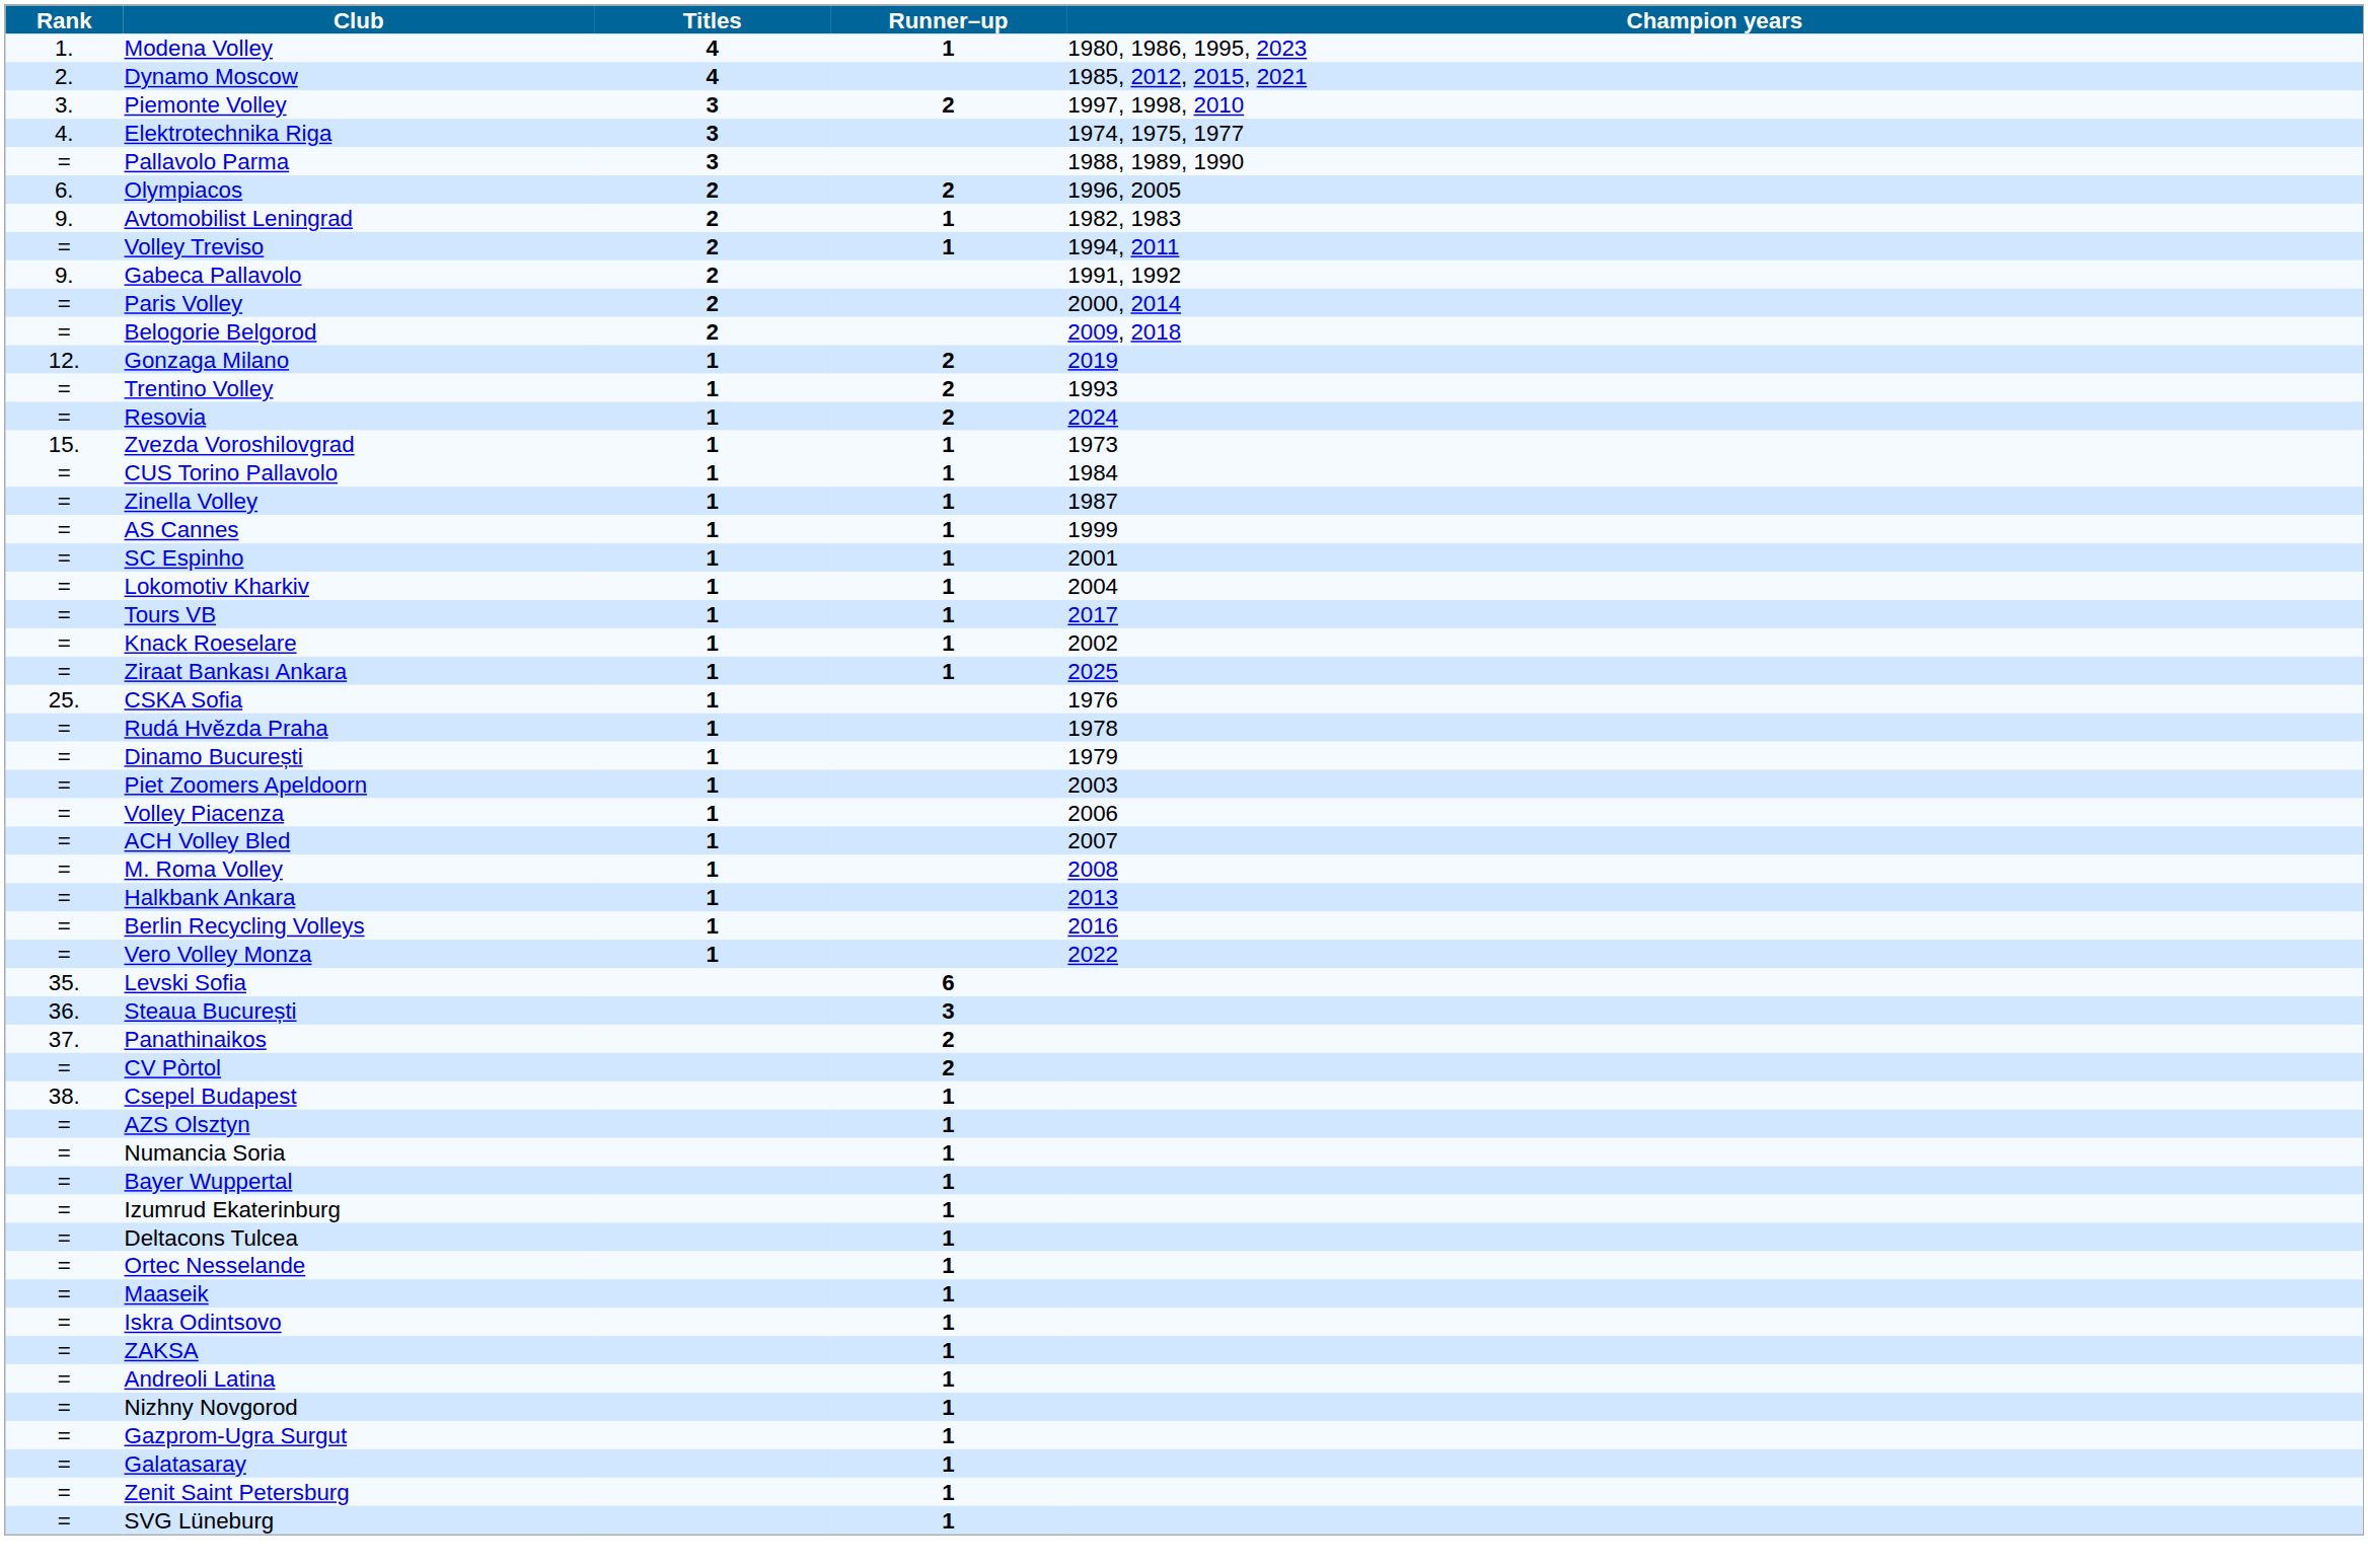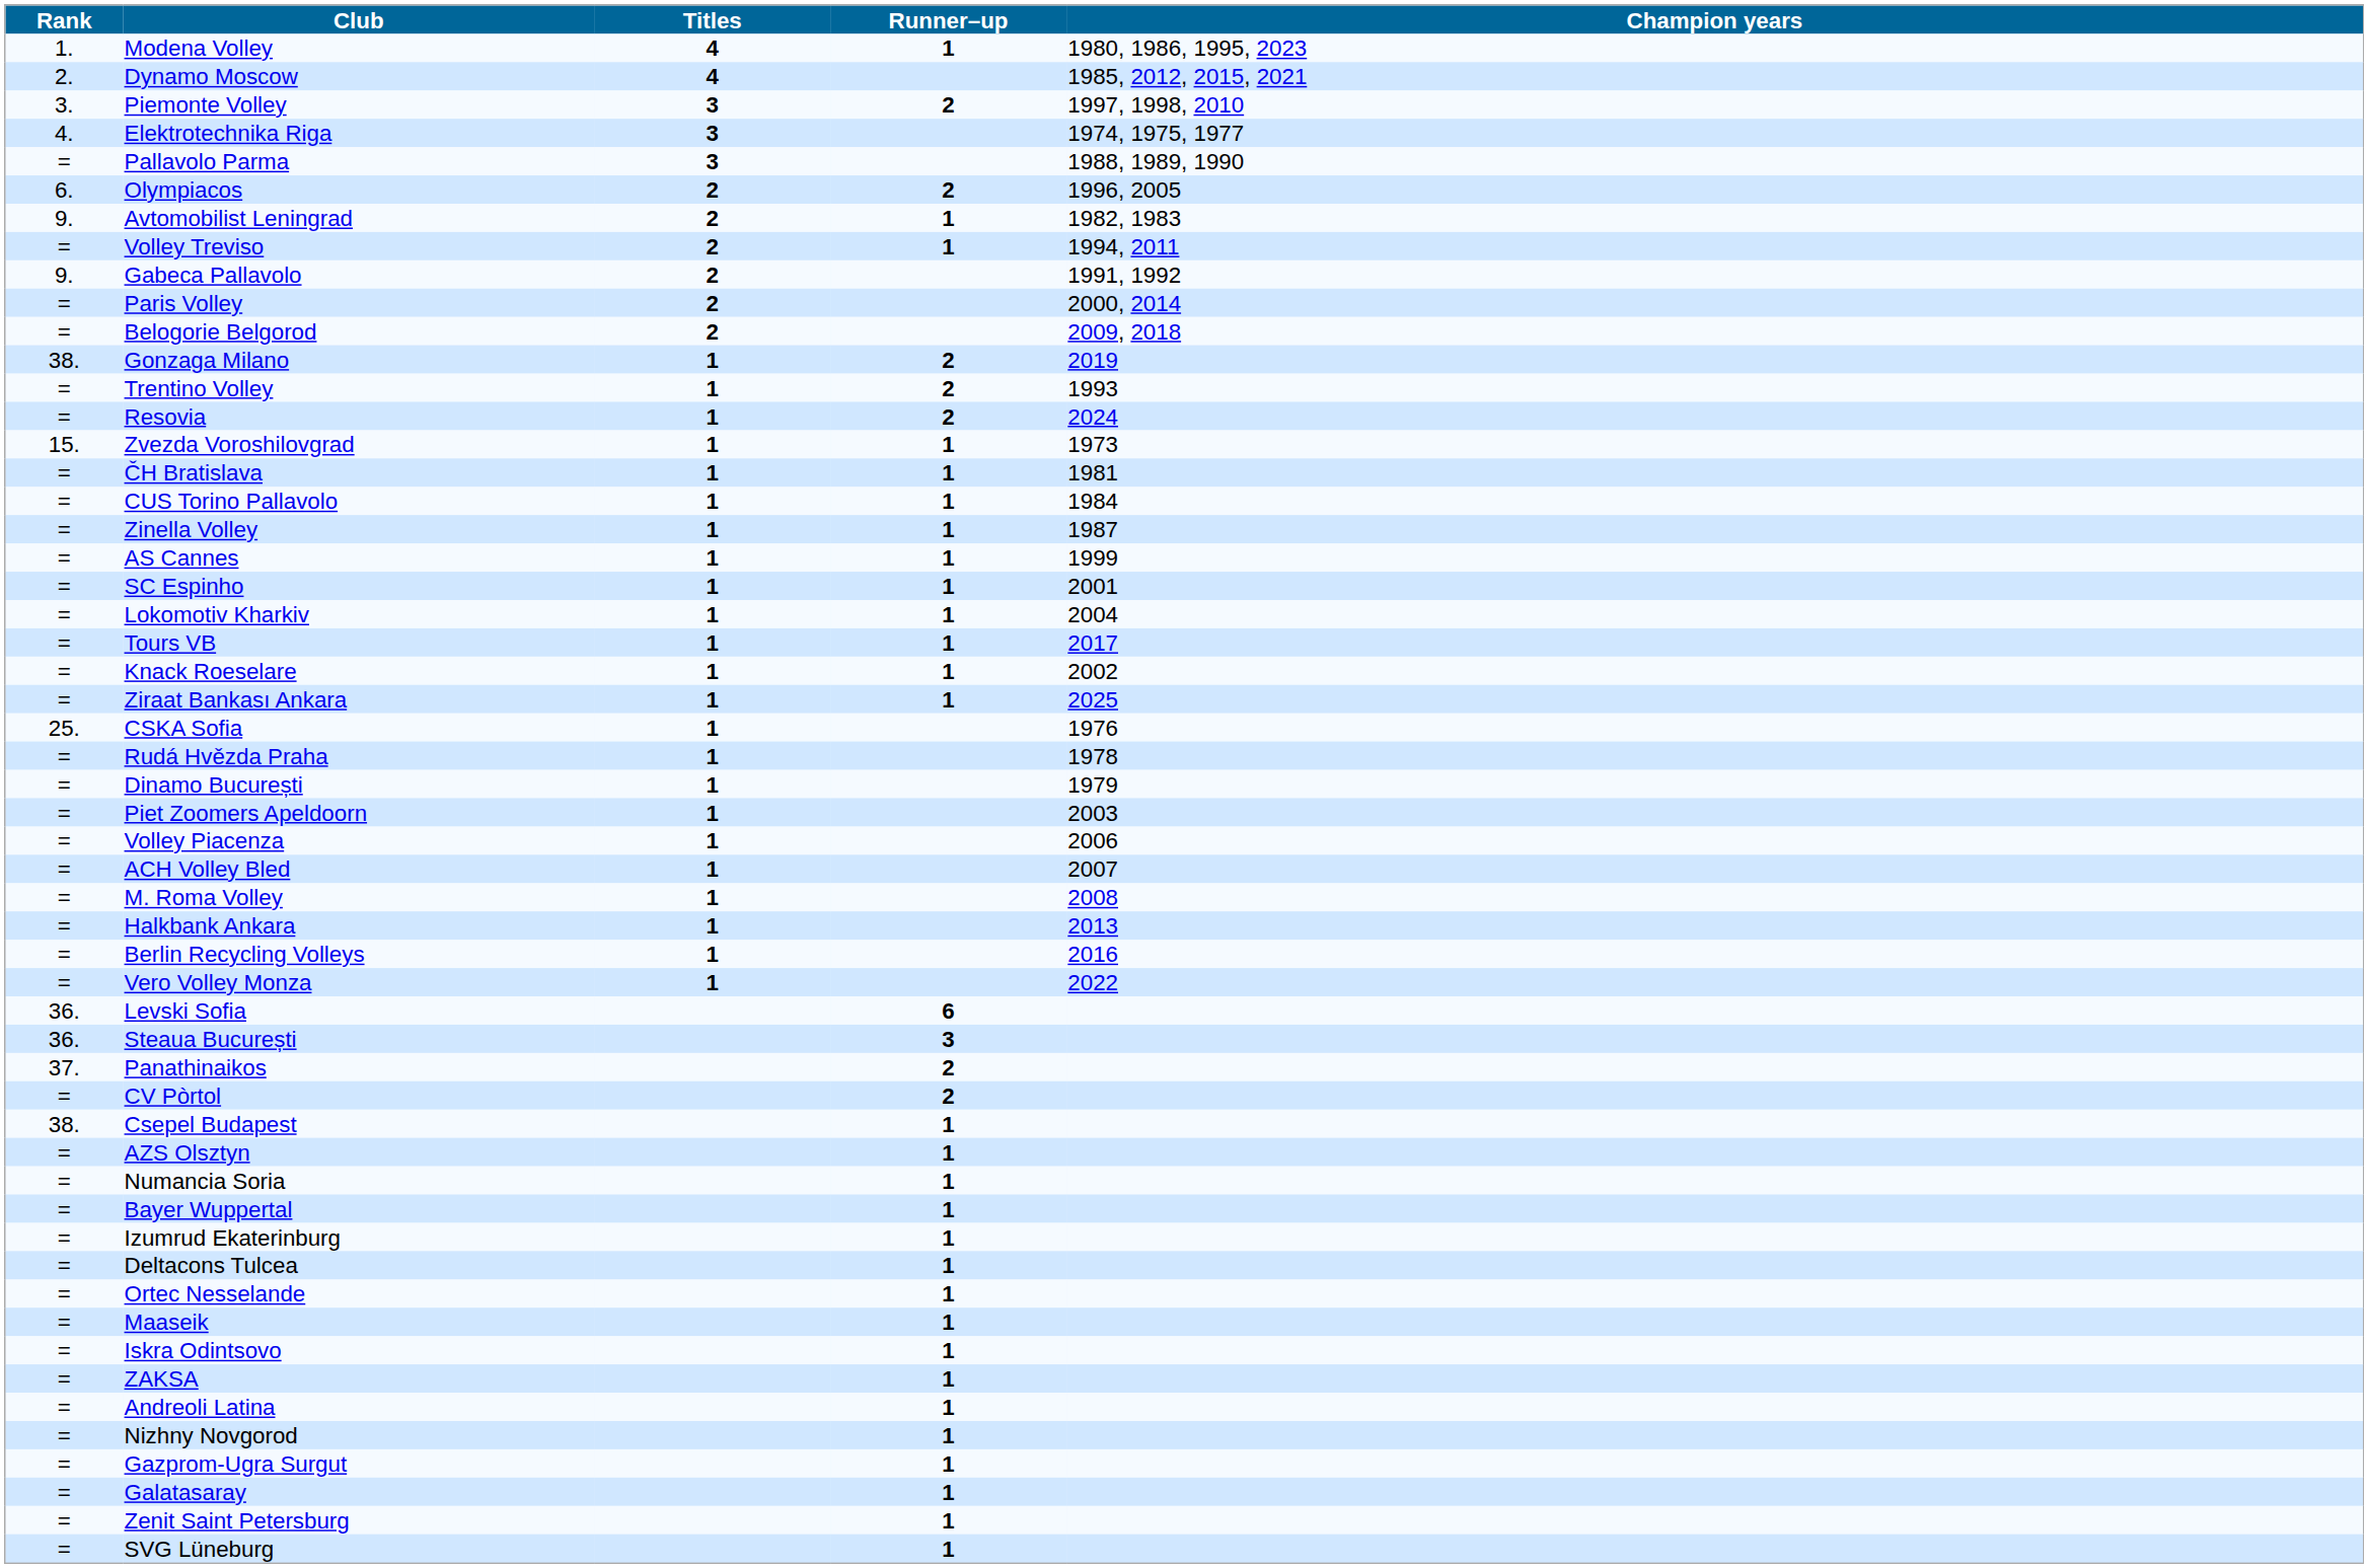Gonzaga Milano | Rank: 12. -> 38.
+ row: = | ČH Bratislava | 1 | 1 | 1981
Levski Sofia | Rank: 35. -> 36.
